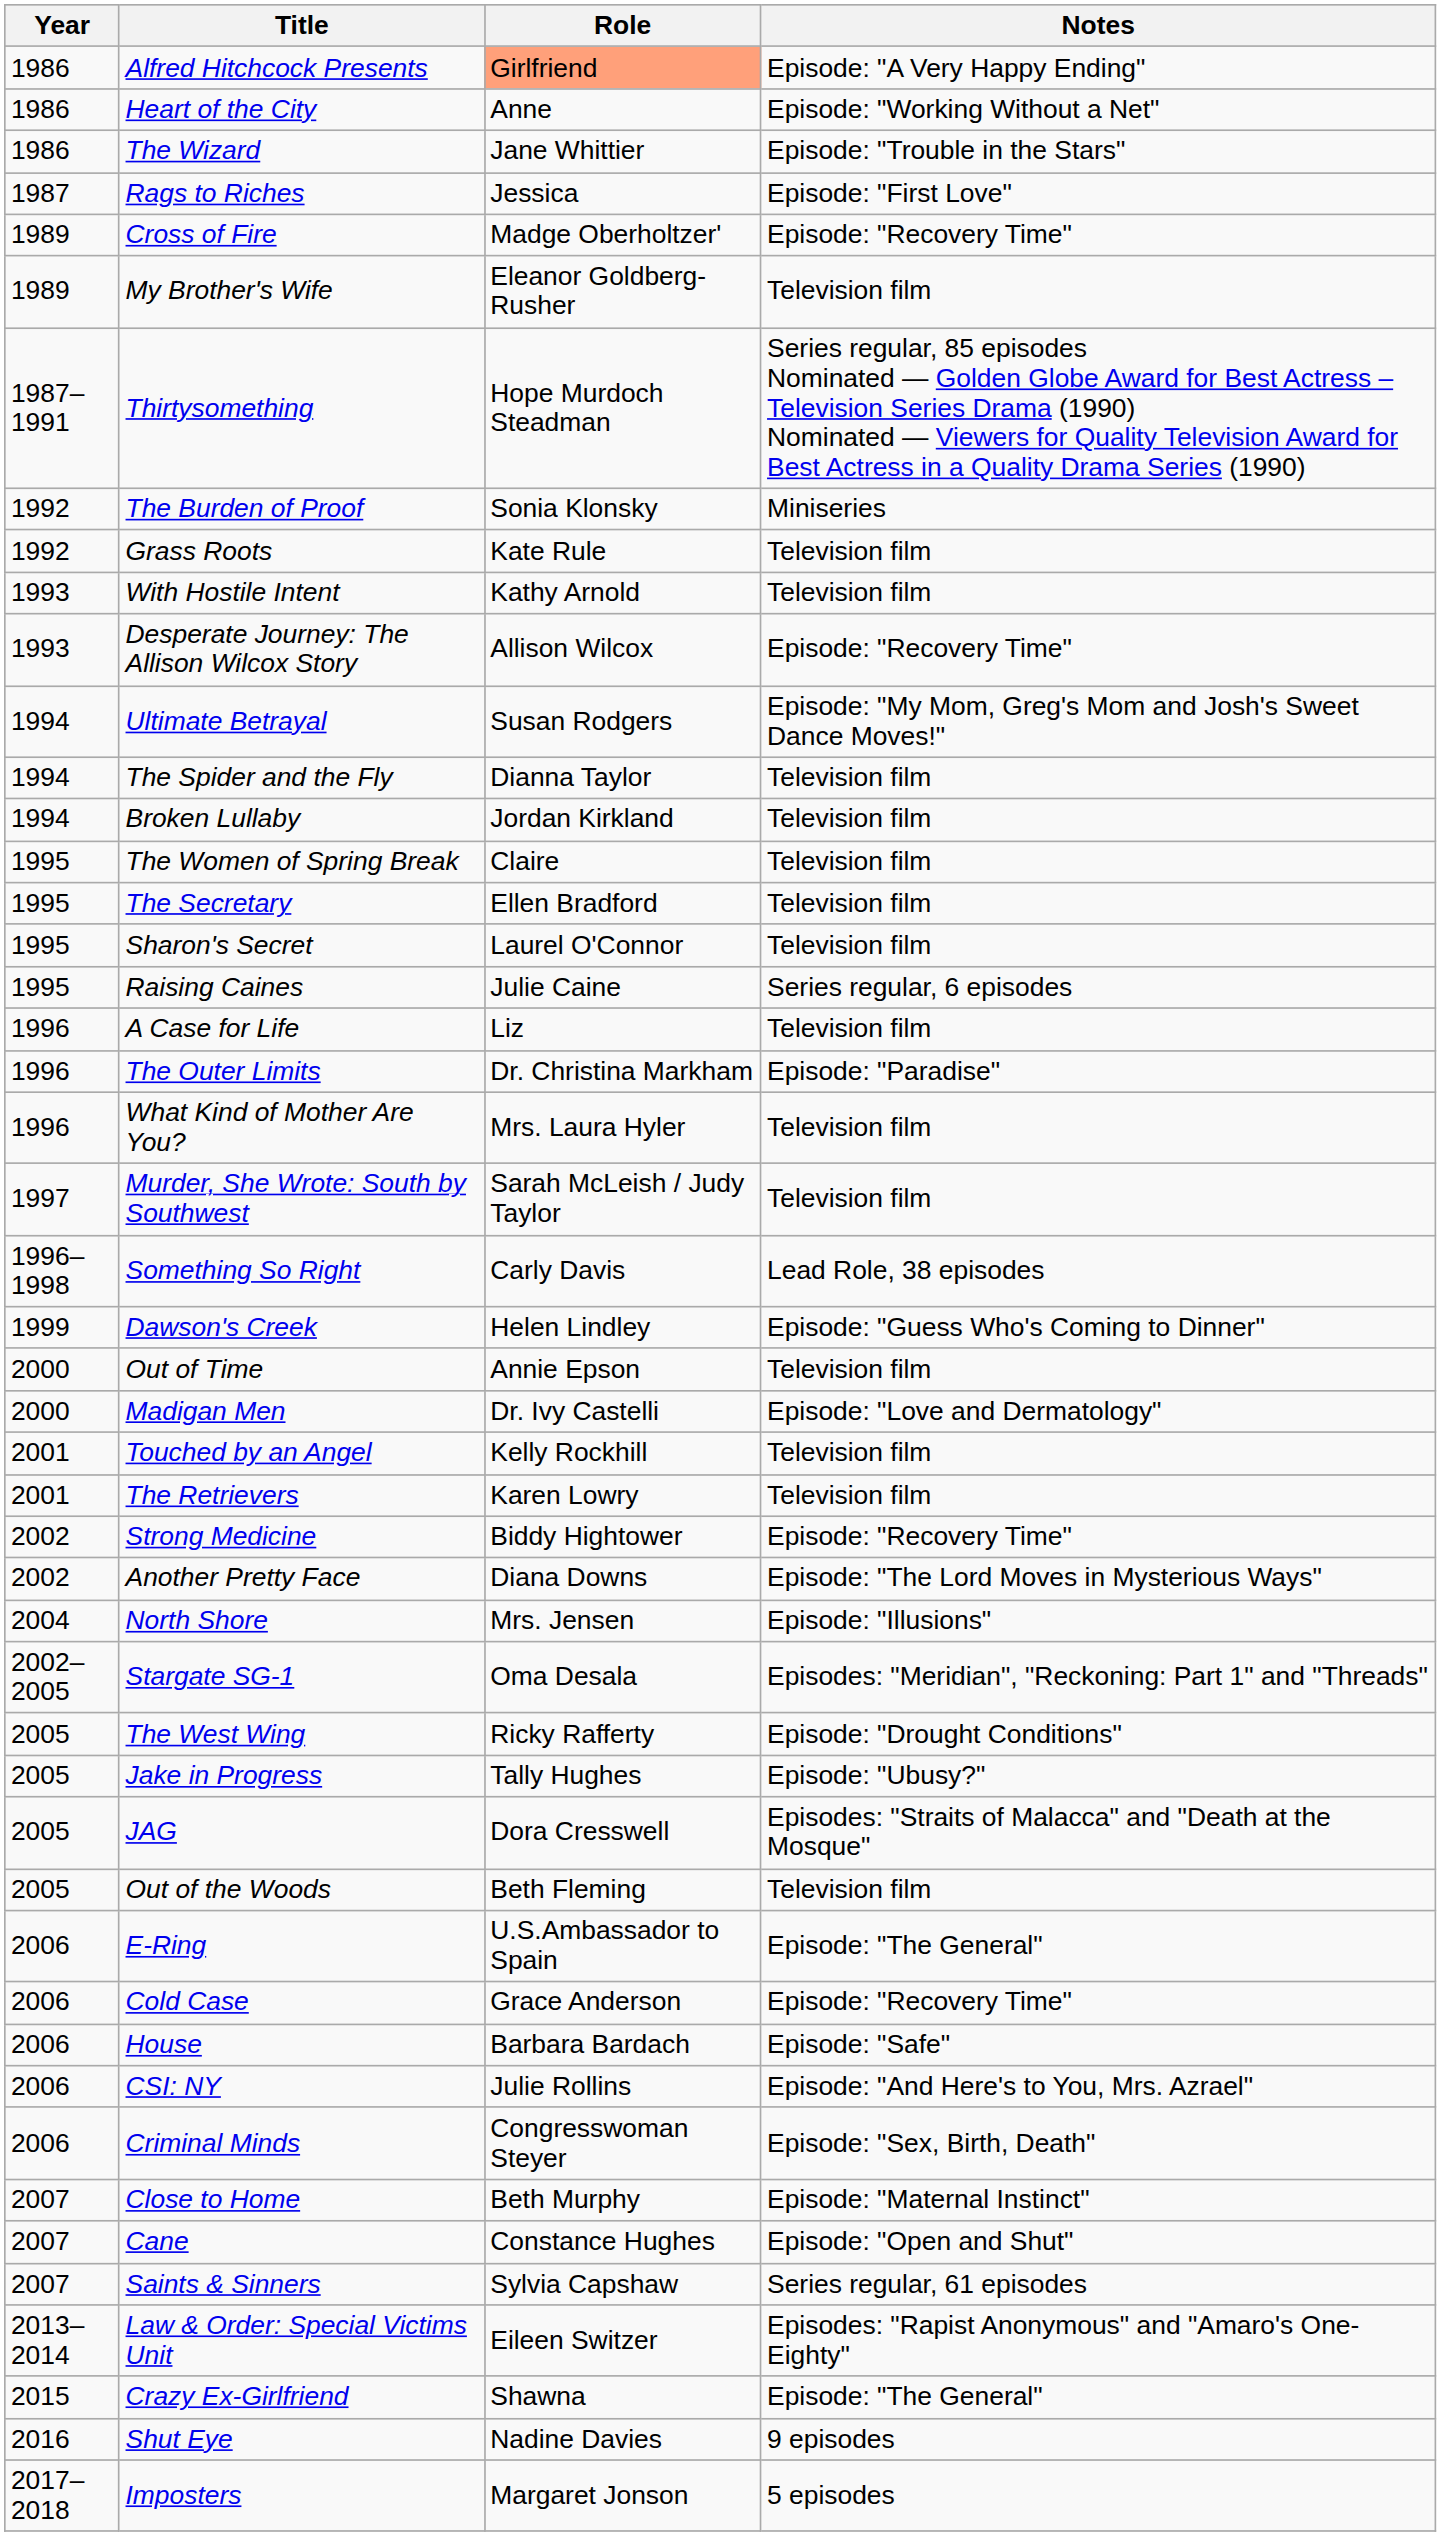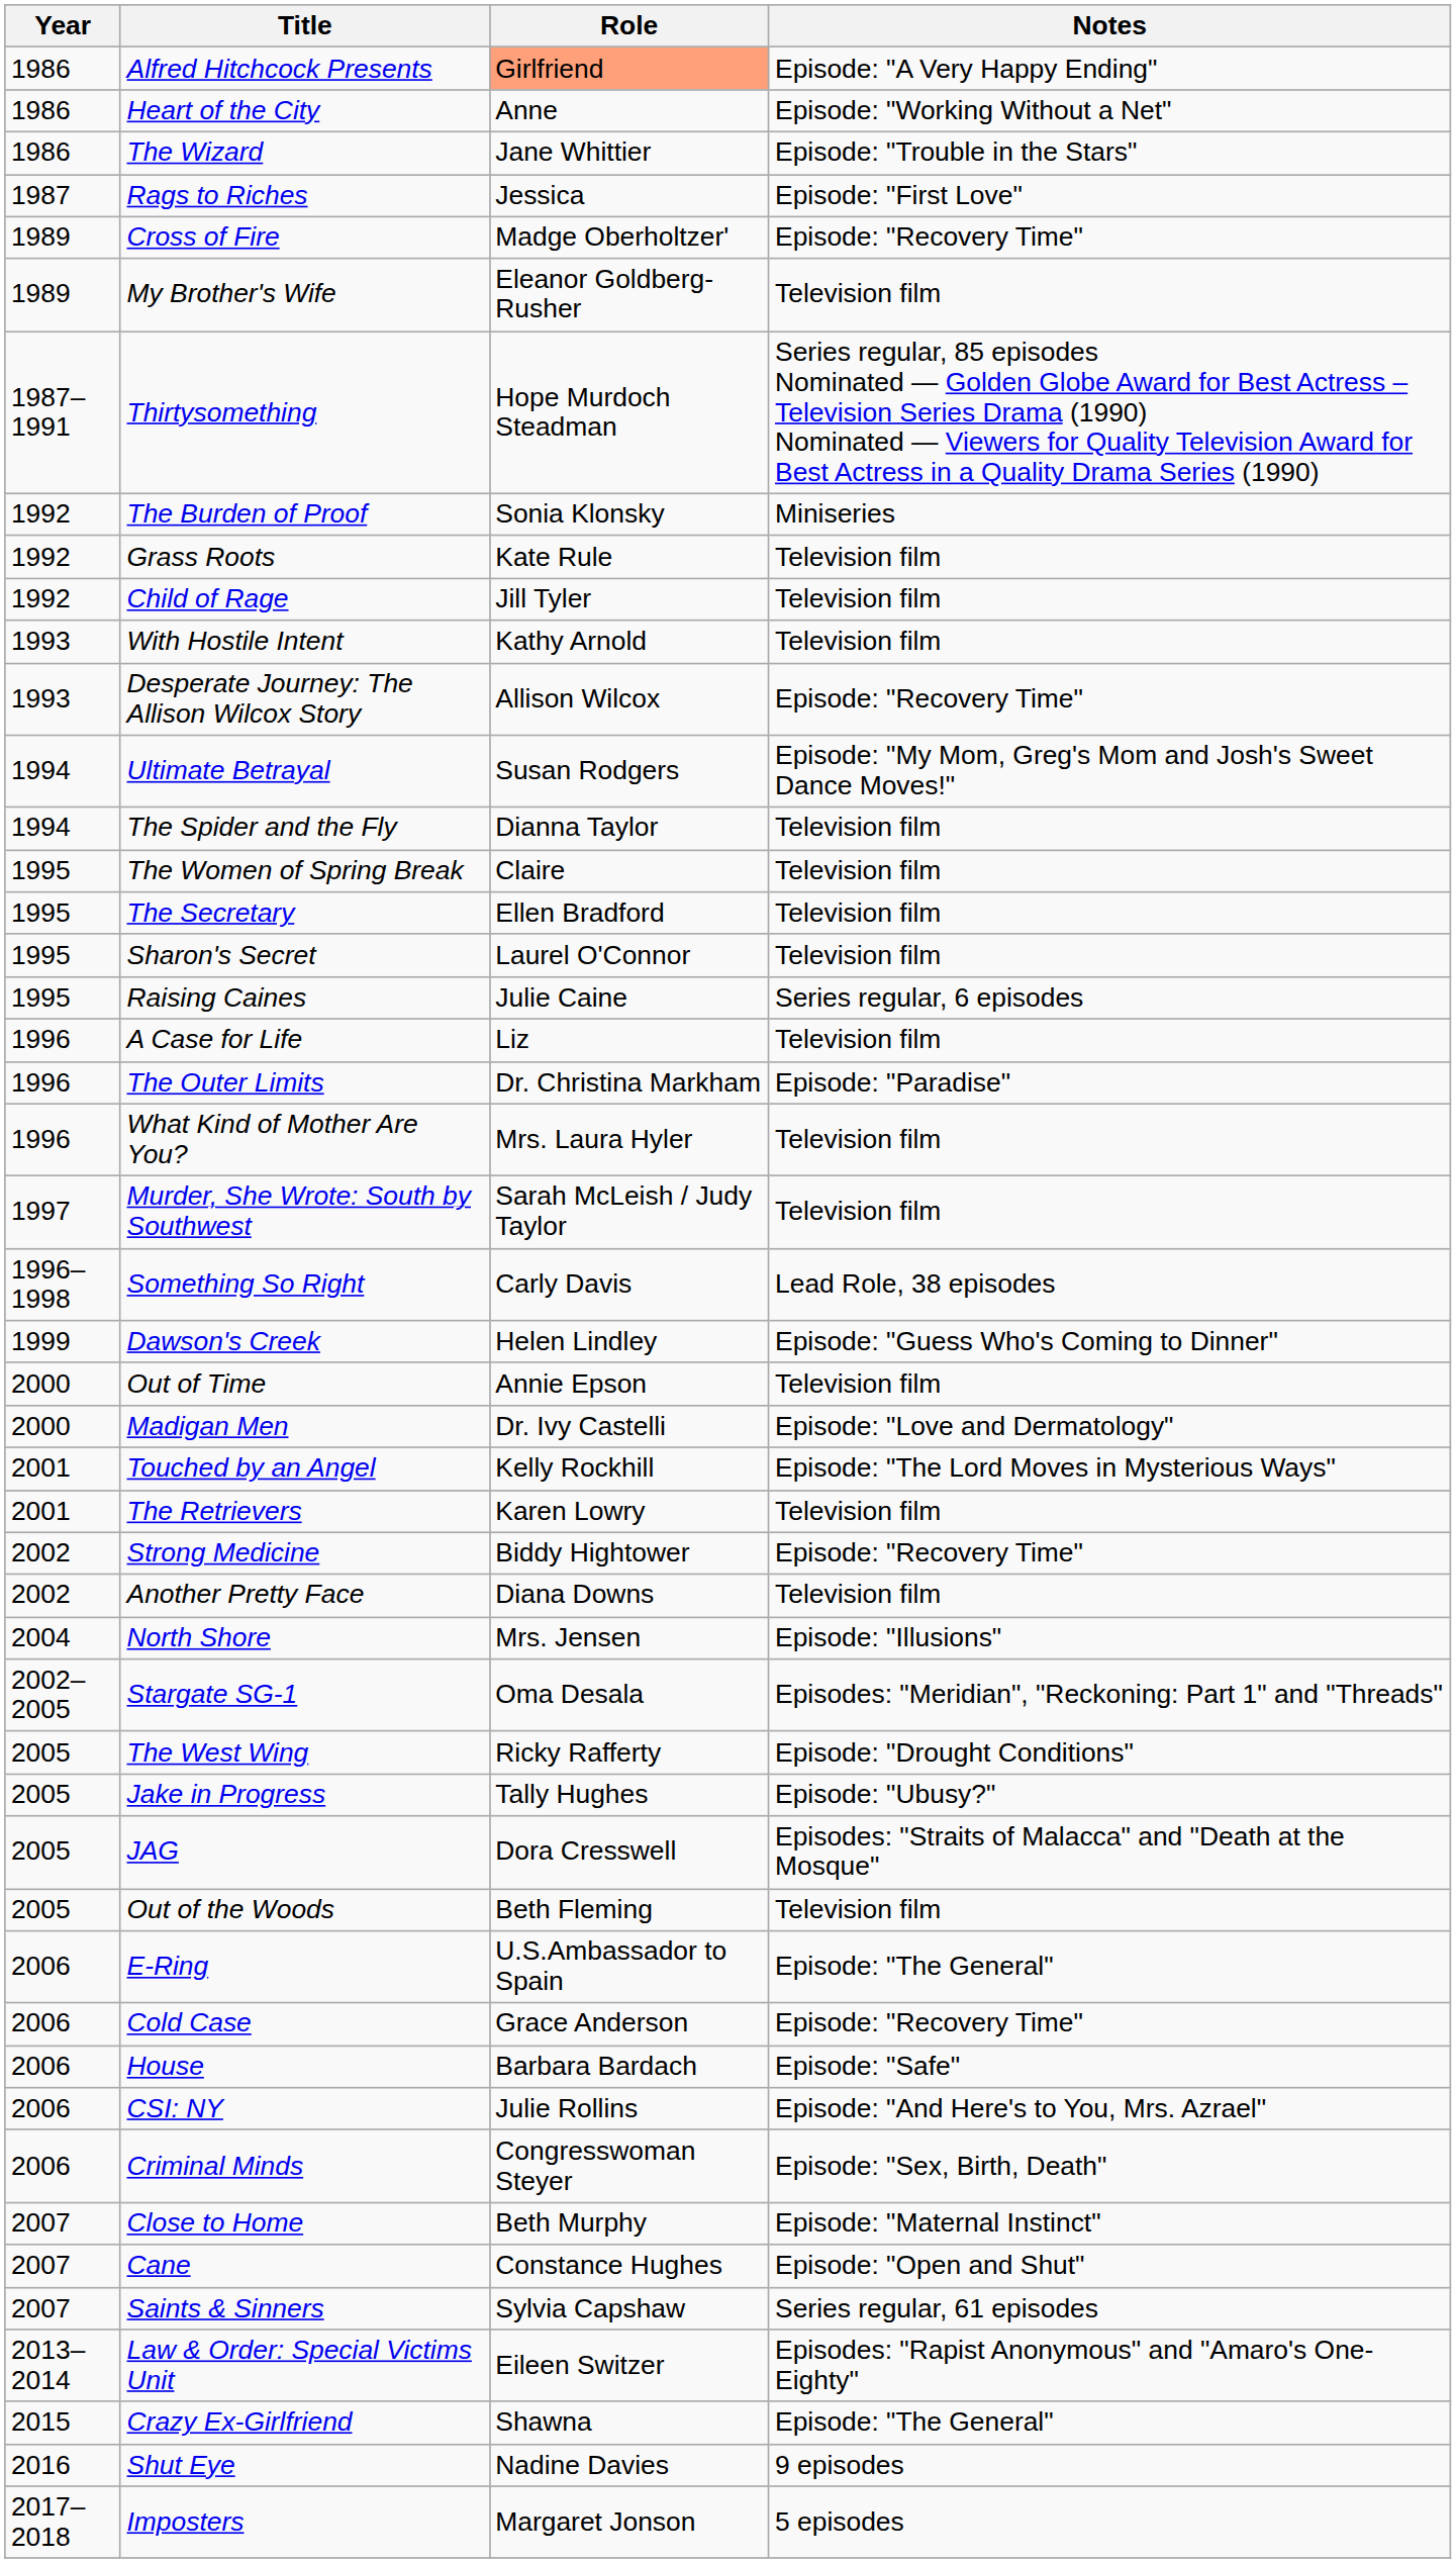+ row: 1992 | Child of Rage | Jill Tyler | Television film
- row: 1994 | Broken Lullaby | Jordan Kirkland | Television film
Touched by an Angel | Notes: Television film -> Episode: "The Lord Moves in Mysterious Ways"
Another Pretty Face | Notes: Episode: "The Lord Moves in Mysterious Ways" -> Television film
